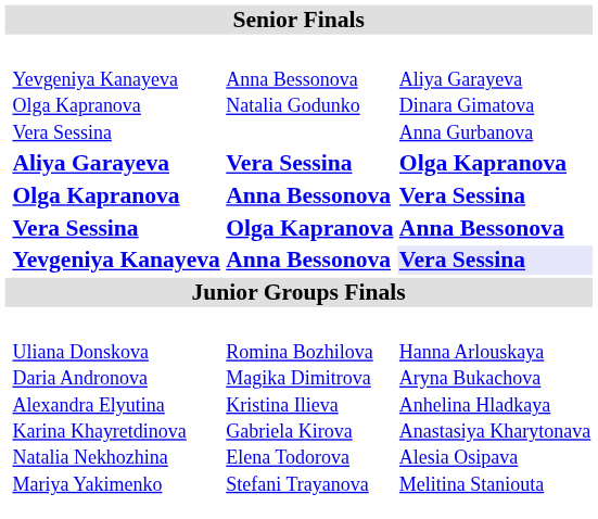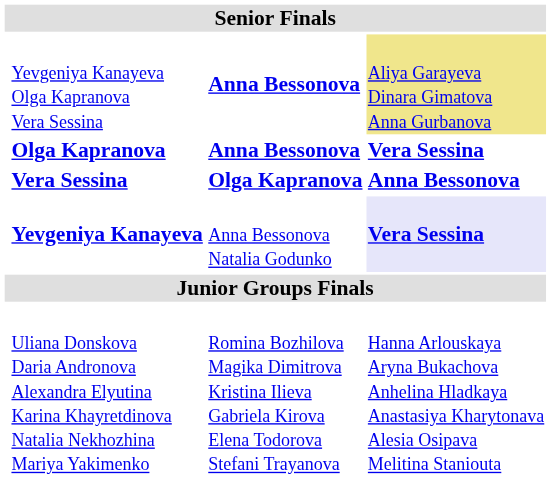Yevgeniya Kanayeva Olga Kapranova Vera Sessina | column 3: Anna Bessonova Natalia Godunko -> Anna Bessonova
Yevgeniya Kanayeva Olga Kapranova Vera Sessina | column 4: no background -> khaki background
- row: Aliya Garayeva | Vera Sessina | Olga Kapranova
Yevgeniya Kanayeva | column 3: Anna Bessonova -> Anna Bessonova Natalia Godunko
